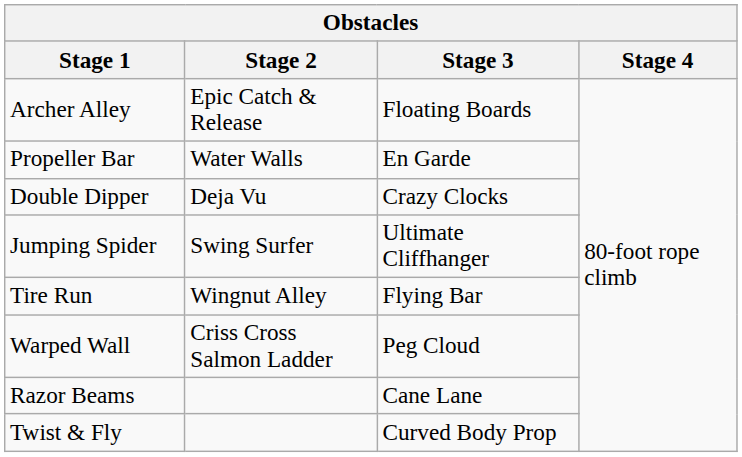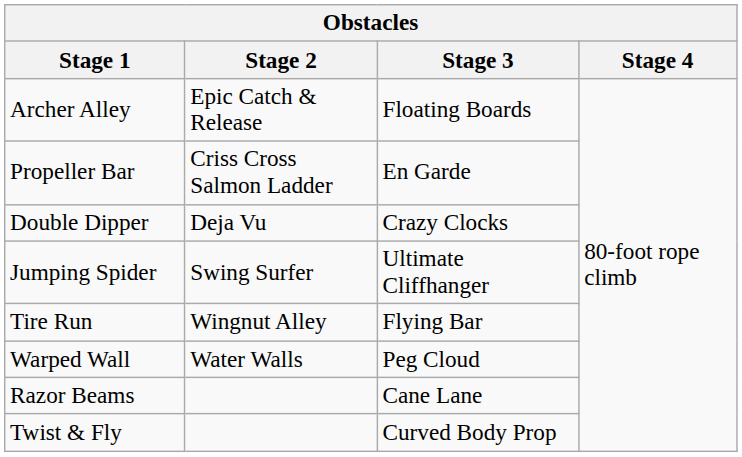Propeller Bar | Stage 2: Water Walls -> Criss Cross Salmon Ladder
Warped Wall | Stage 2: Criss Cross Salmon Ladder -> Water Walls
